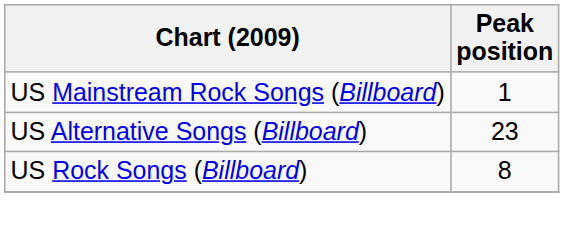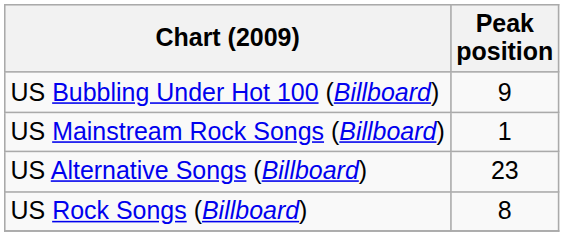+ row: US Bubbling Under Hot 100 (Billboard) | 9
